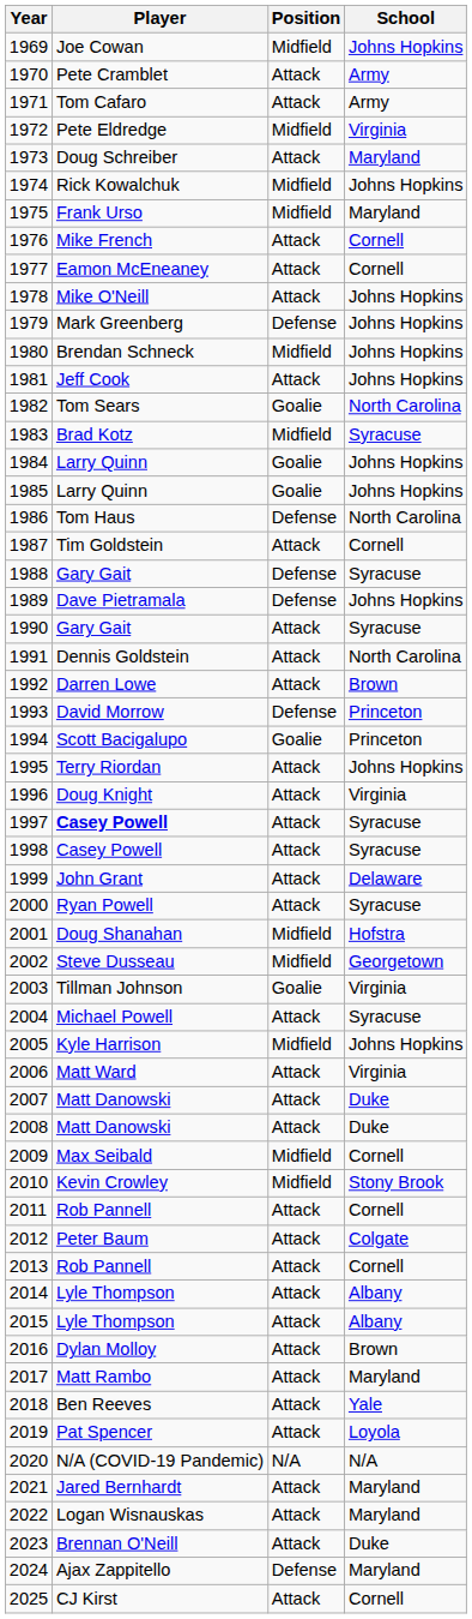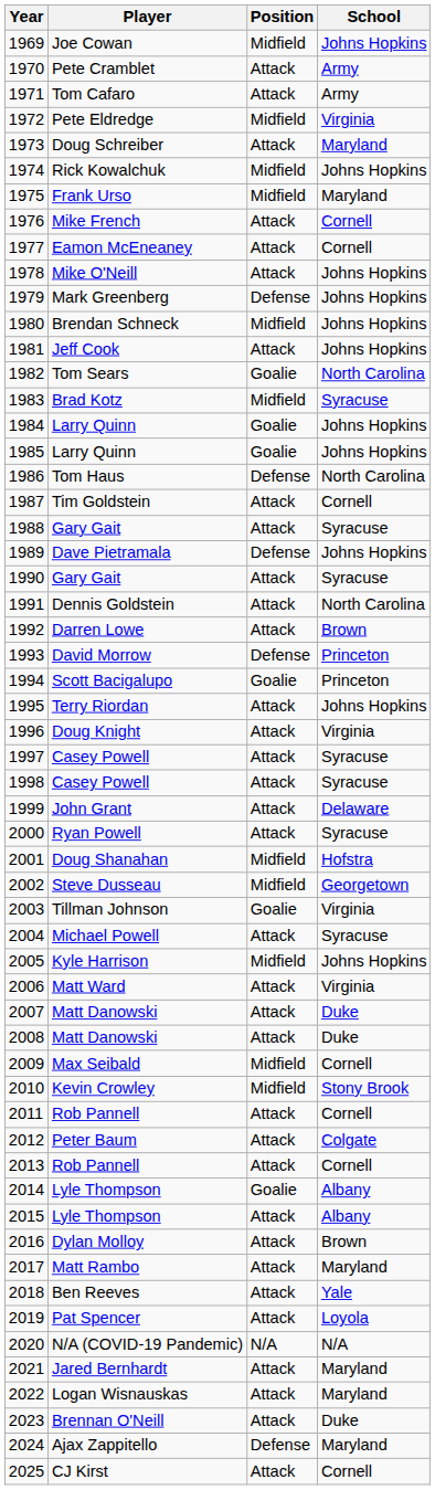1988 | Position: Defense -> Attack
1997 | Player: bold -> normal
2014 | Position: Attack -> Goalie
